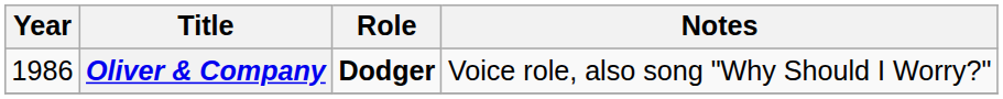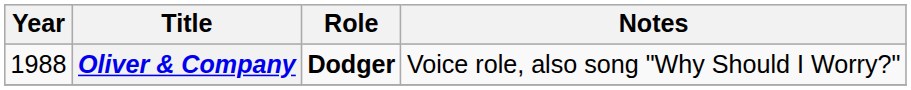Oliver & Company | Year: 1986 -> 1988
